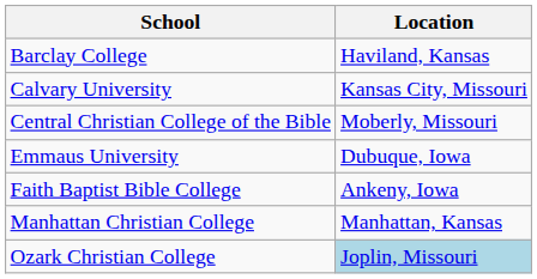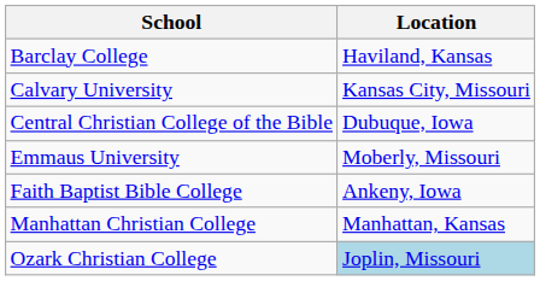Central Christian College of the Bible | Location: Moberly, Missouri -> Dubuque, Iowa
Emmaus University | Location: Dubuque, Iowa -> Moberly, Missouri
